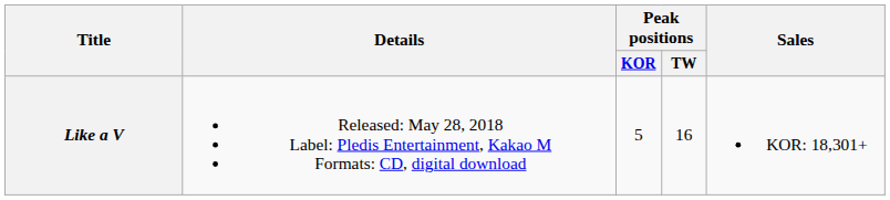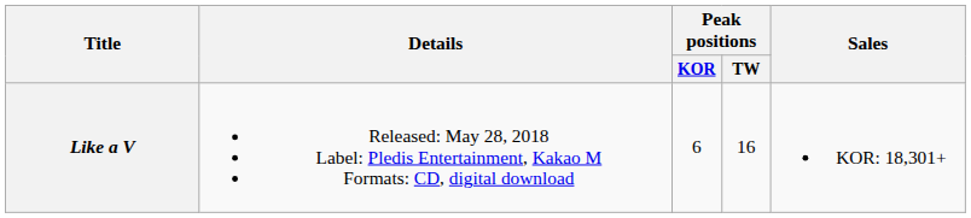Like a V | Peak positions / KOR: 5 -> 6
